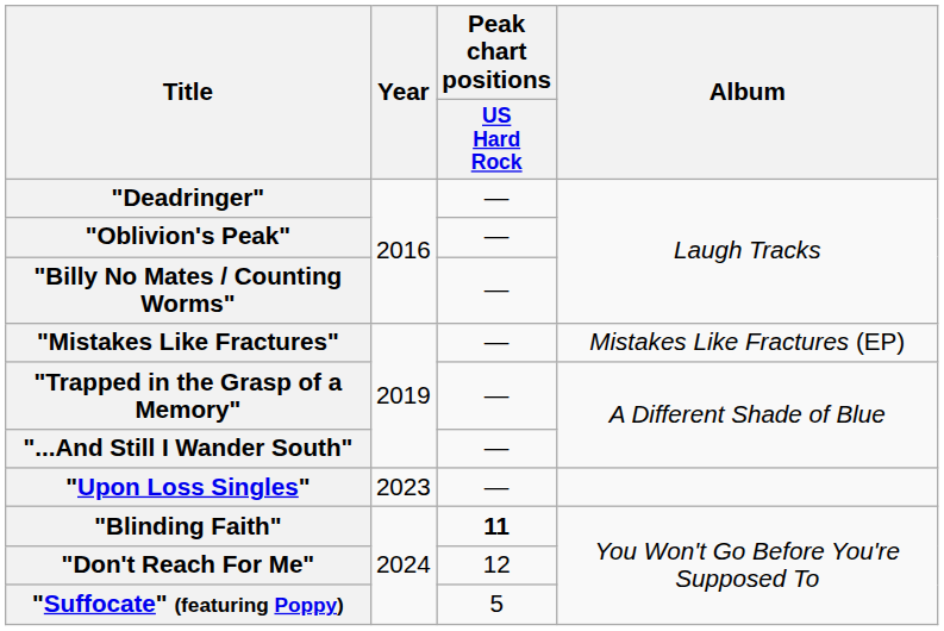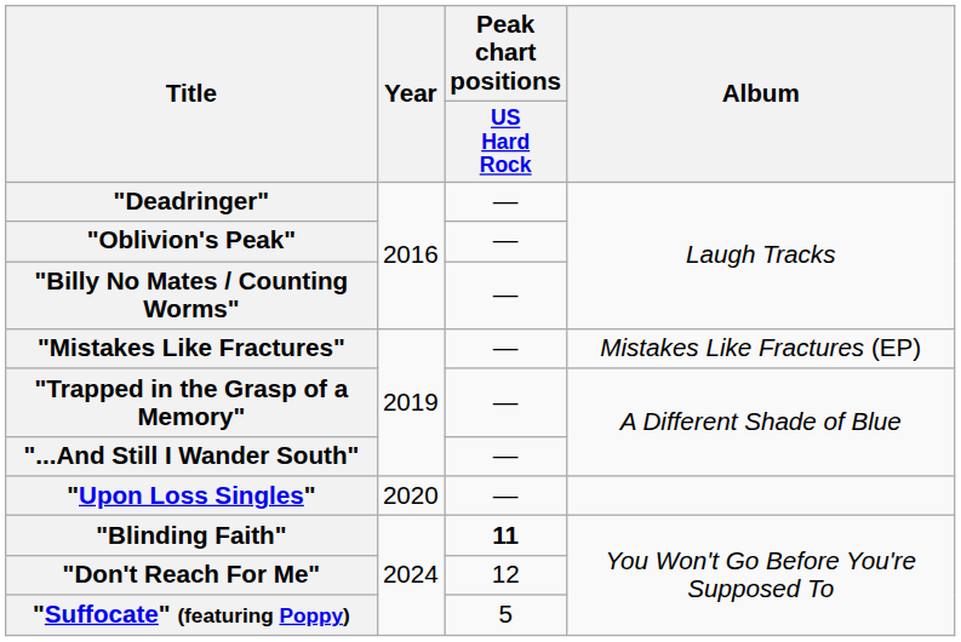"Upon Loss Singles" | Year: 2023 -> 2020
